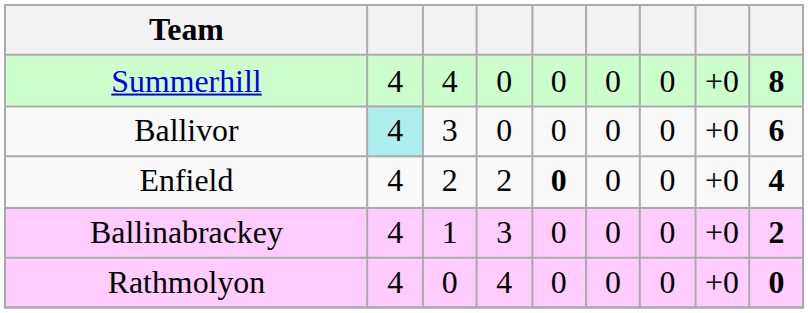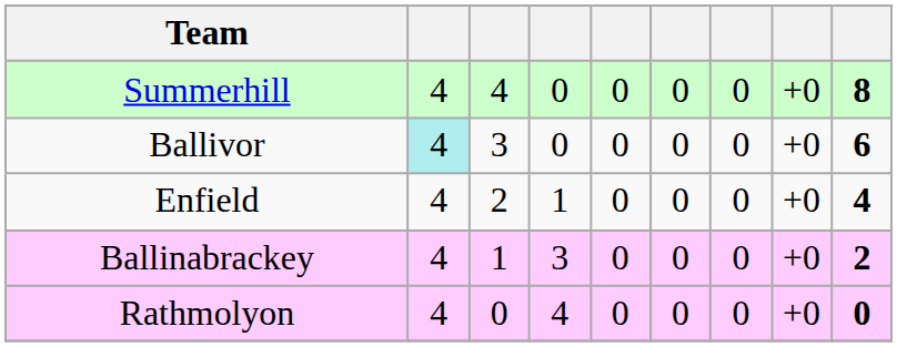Enfield | column 4: 2 -> 1
Enfield | column 5: bold -> normal
